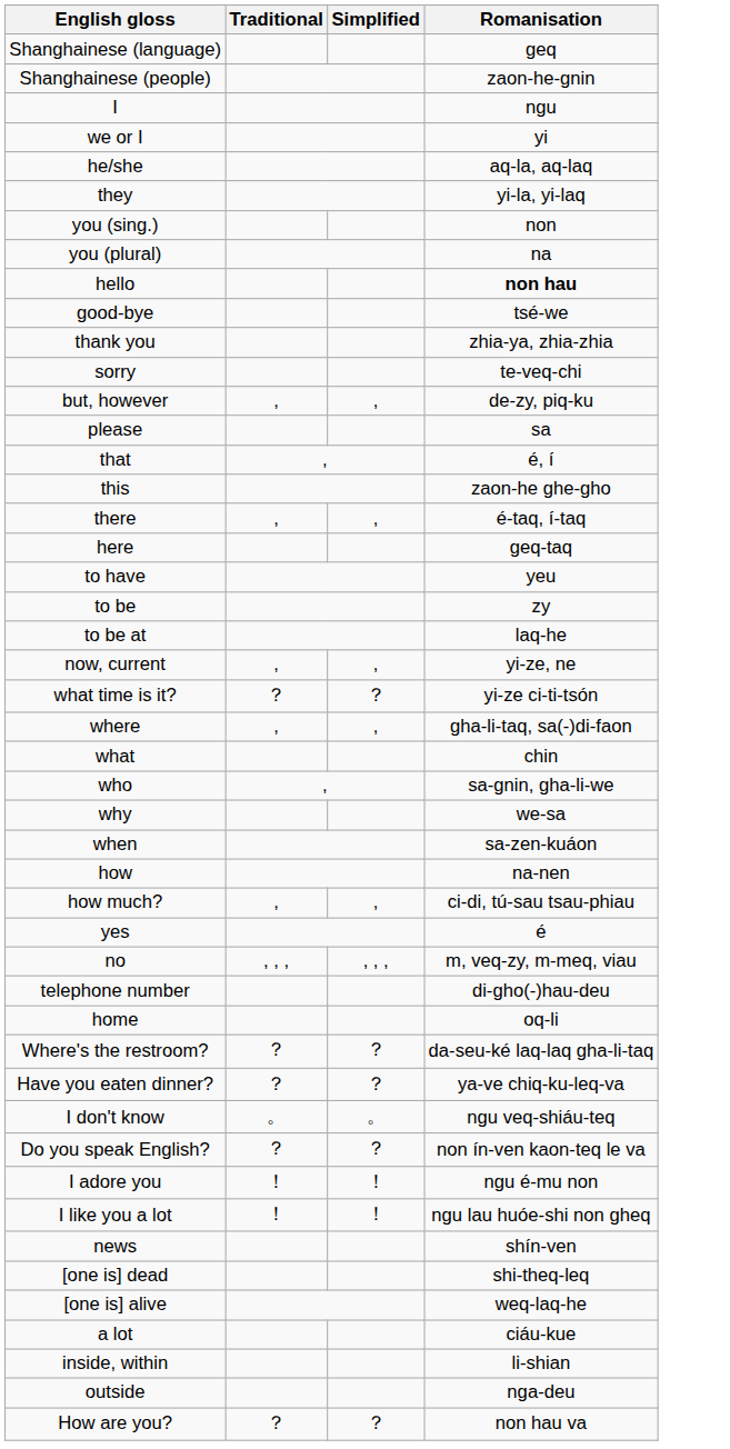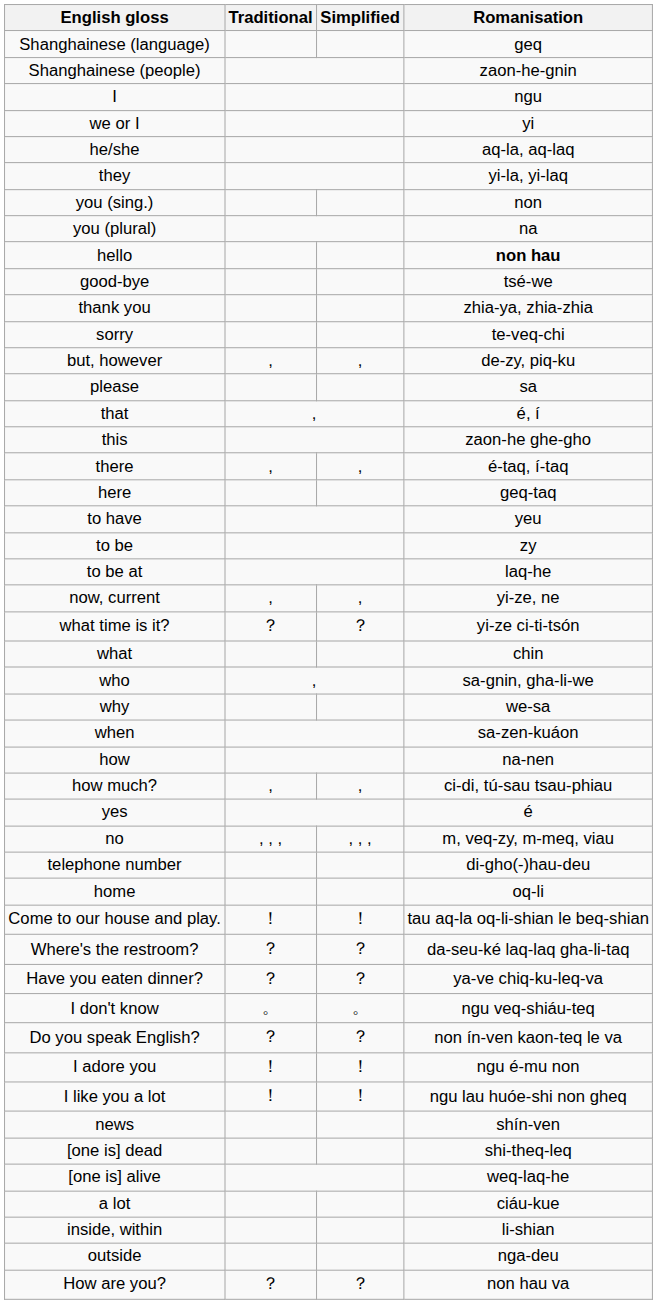- row: where | , | , | gha-li-taq, sa(-)di-faon
+ row: Come to our house and play. | ！ | ！ | tau aq-la oq-li-shian le beq-shian
